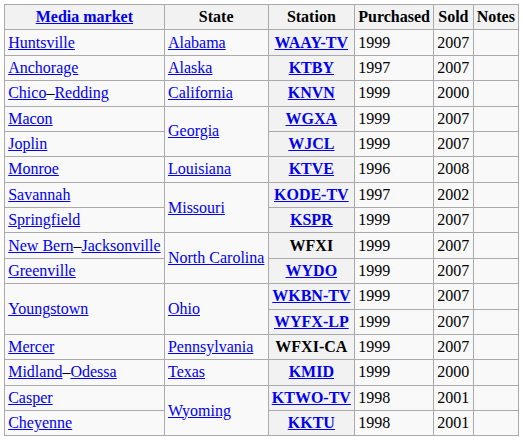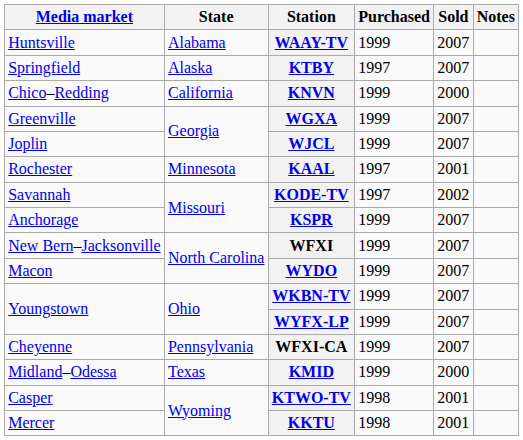KTBY | Media market: Anchorage -> Springfield
WGXA | Media market: Macon -> Greenville
- row: Monroe | Louisiana | KTVE | 1996 | 2008
+ row: Rochester | Minnesota | KAAL | 1997 | 2001
KSPR | Media market: Springfield -> Anchorage
WYDO | Media market: Greenville -> Macon
WFXI-CA | Media market: Mercer -> Cheyenne
KKTU | Media market: Cheyenne -> Mercer
